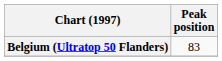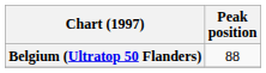Belgium (Ultratop 50 Flanders) | Peak position: 83 -> 88
